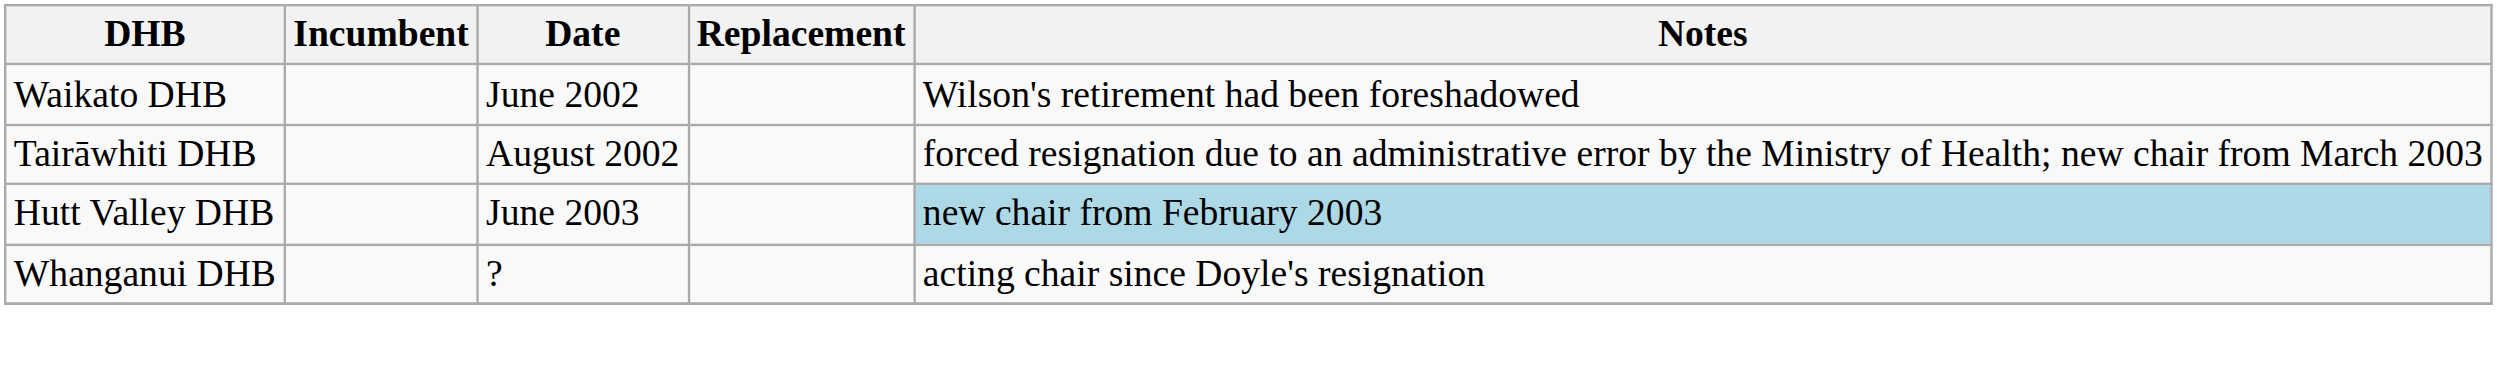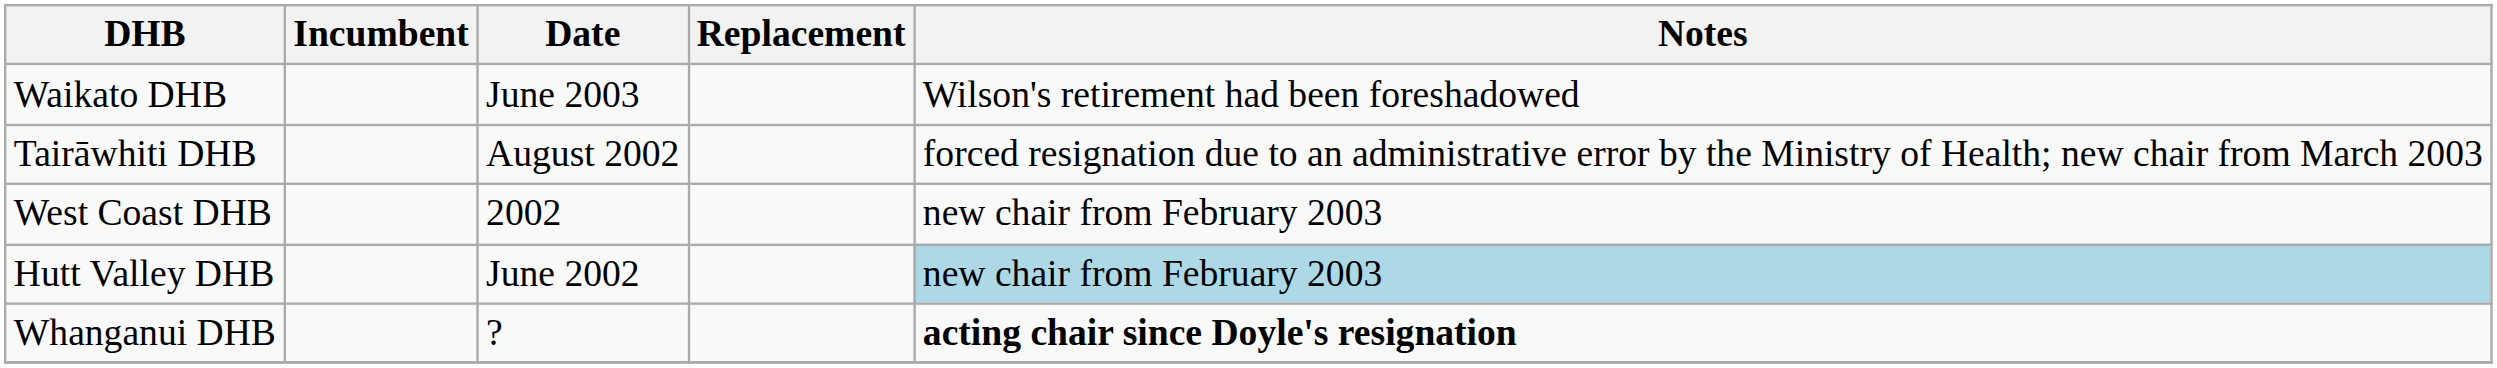Waikato DHB | Date: June 2002 -> June 2003
+ row: West Coast DHB | 2002 | new chair from February 2003
Hutt Valley DHB | Date: June 2003 -> June 2002
Whanganui DHB | Notes: normal -> bold
